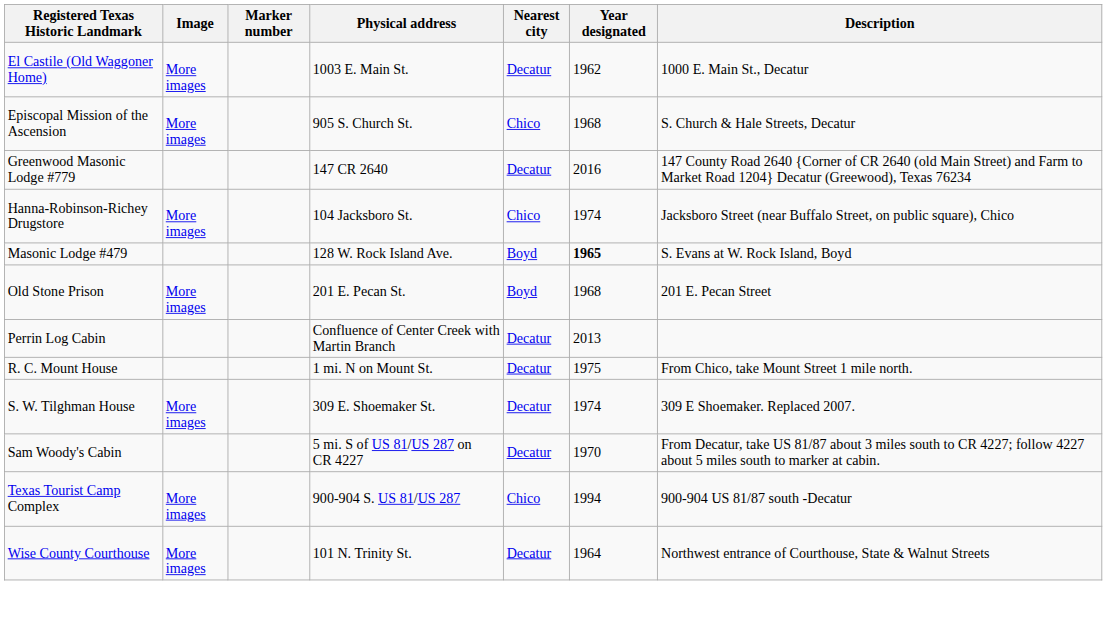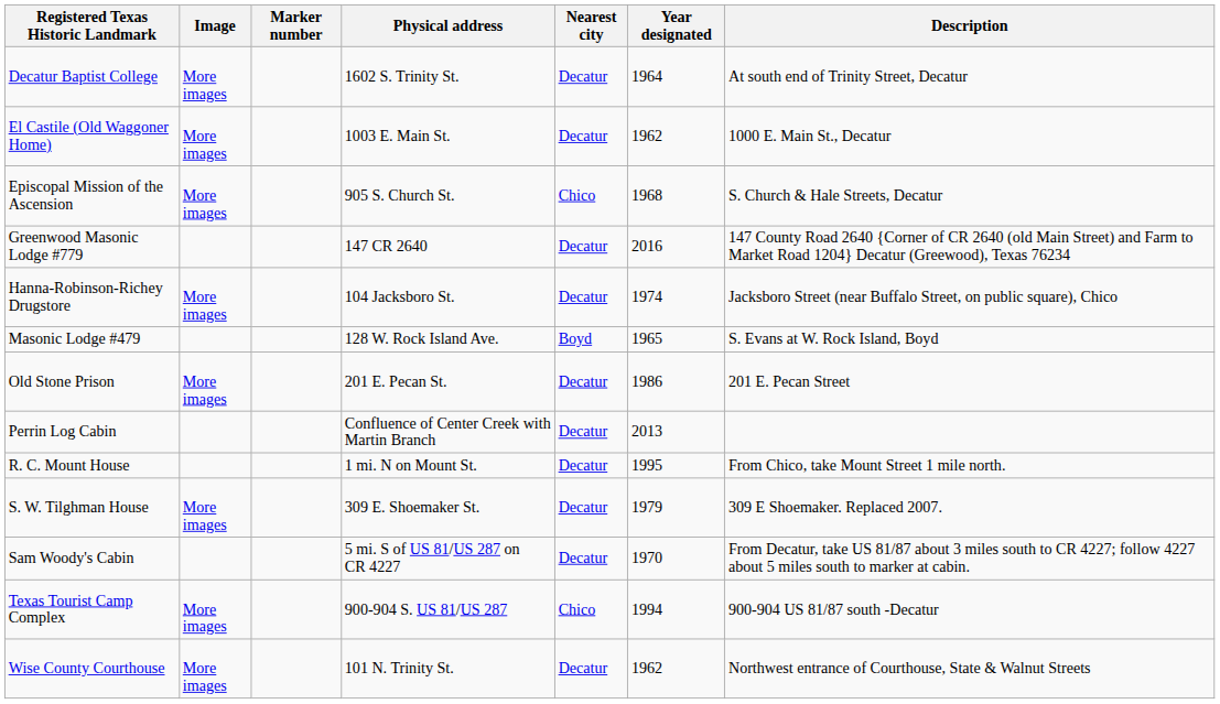+ row: Decatur Baptist College | More images | 1602 S. Trinity St. | Decatur | 1964 | At south end of Trinity Street, Decatur
Hanna-Robinson-Richey Drugstore | Nearest city: Chico -> Decatur
Masonic Lodge #479 | Year designated: bold -> normal
Old Stone Prison | Nearest city: Boyd -> Decatur
Old Stone Prison | Year designated: 1968 -> 1986
R. C. Mount House | Year designated: 1975 -> 1995
S. W. Tilghman House | Year designated: 1974 -> 1979
Wise County Courthouse | Year designated: 1964 -> 1962
